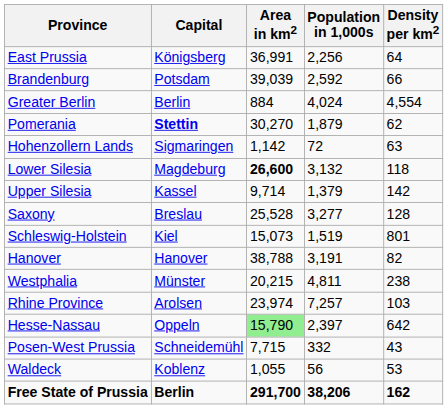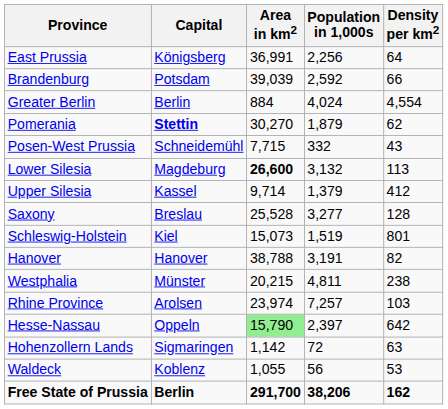rows swapped: Posen-West Prussia <-> Hohenzollern Lands
Lower Silesia | Density per km2: 118 -> 113
Upper Silesia | Density per km2: 142 -> 412
